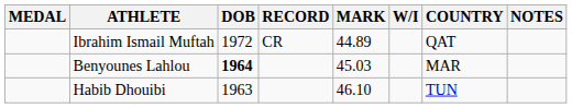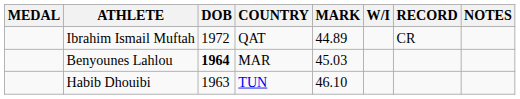columns swapped: COUNTRY <-> RECORD
